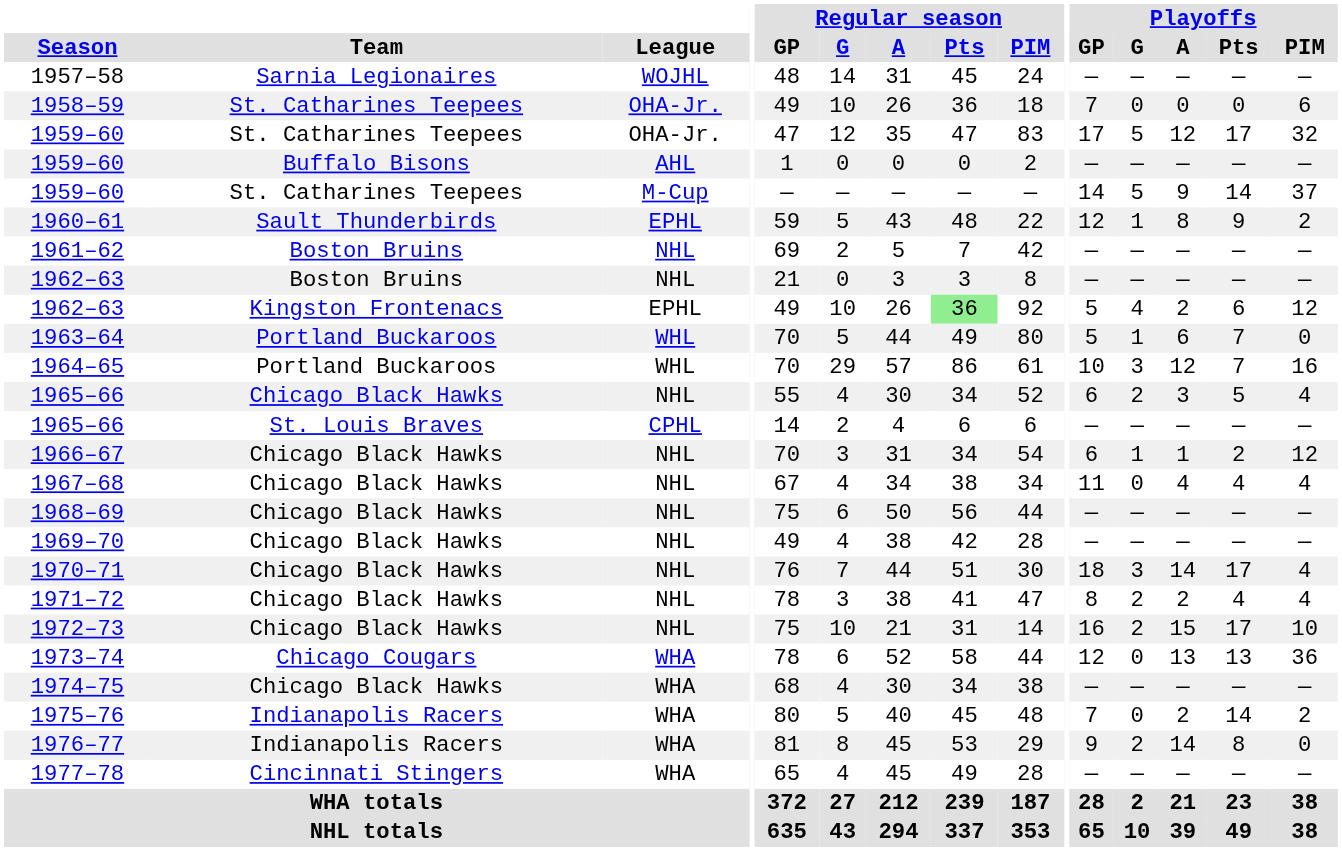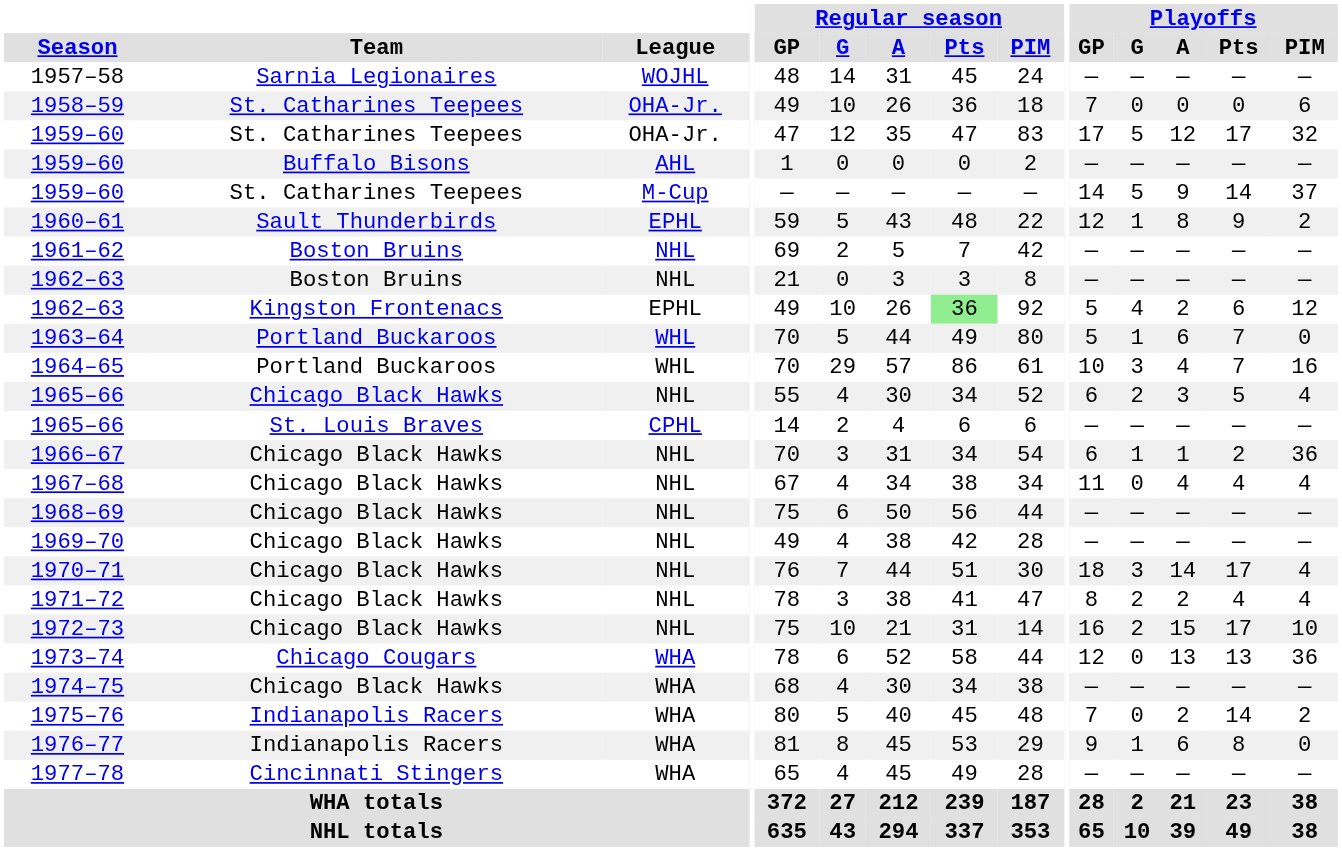1964–65 | Playoffs / A: 12 -> 4
1966–67 | Playoffs / PIM: 12 -> 36
1976–77 | Playoffs / G: 2 -> 1
1976–77 | Playoffs / A: 14 -> 6
